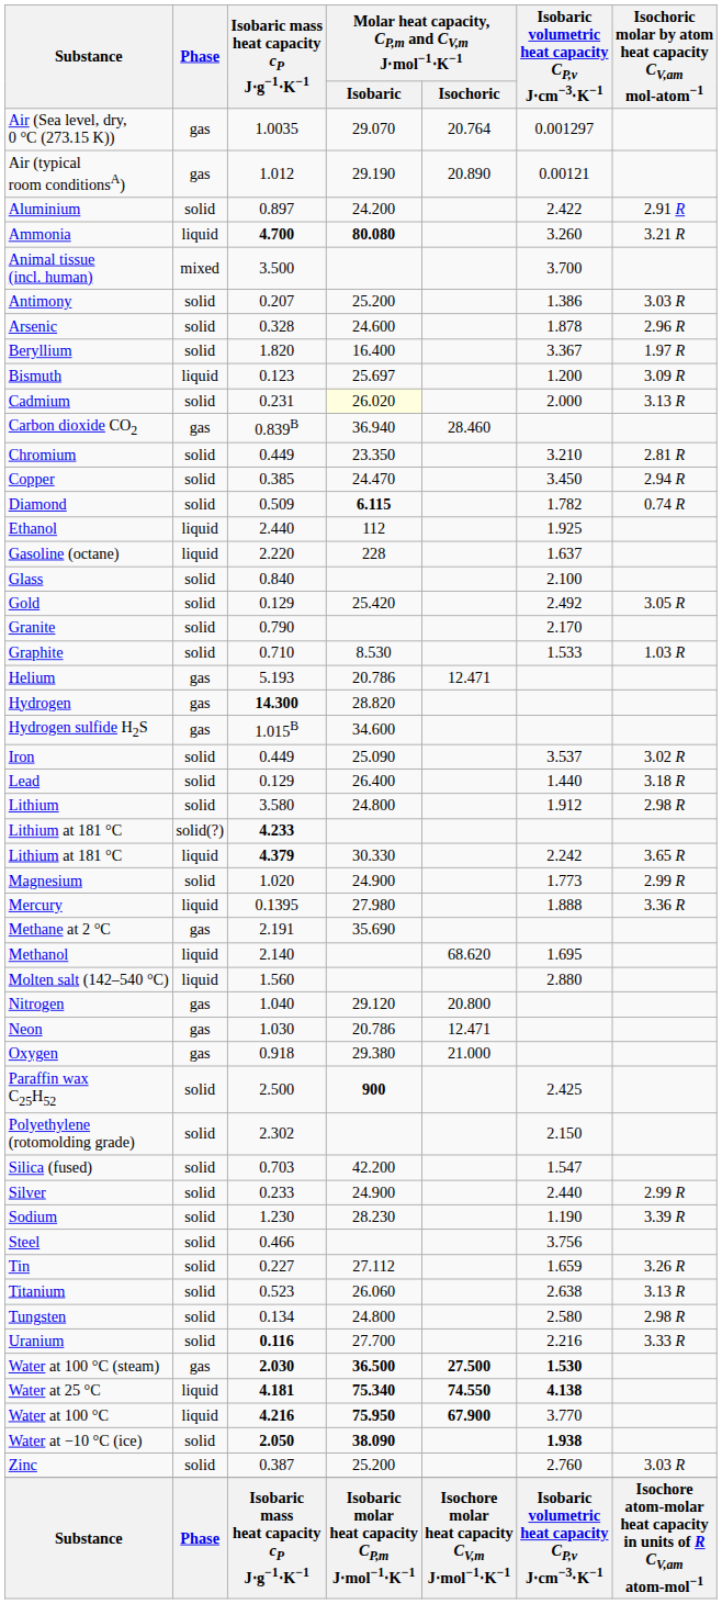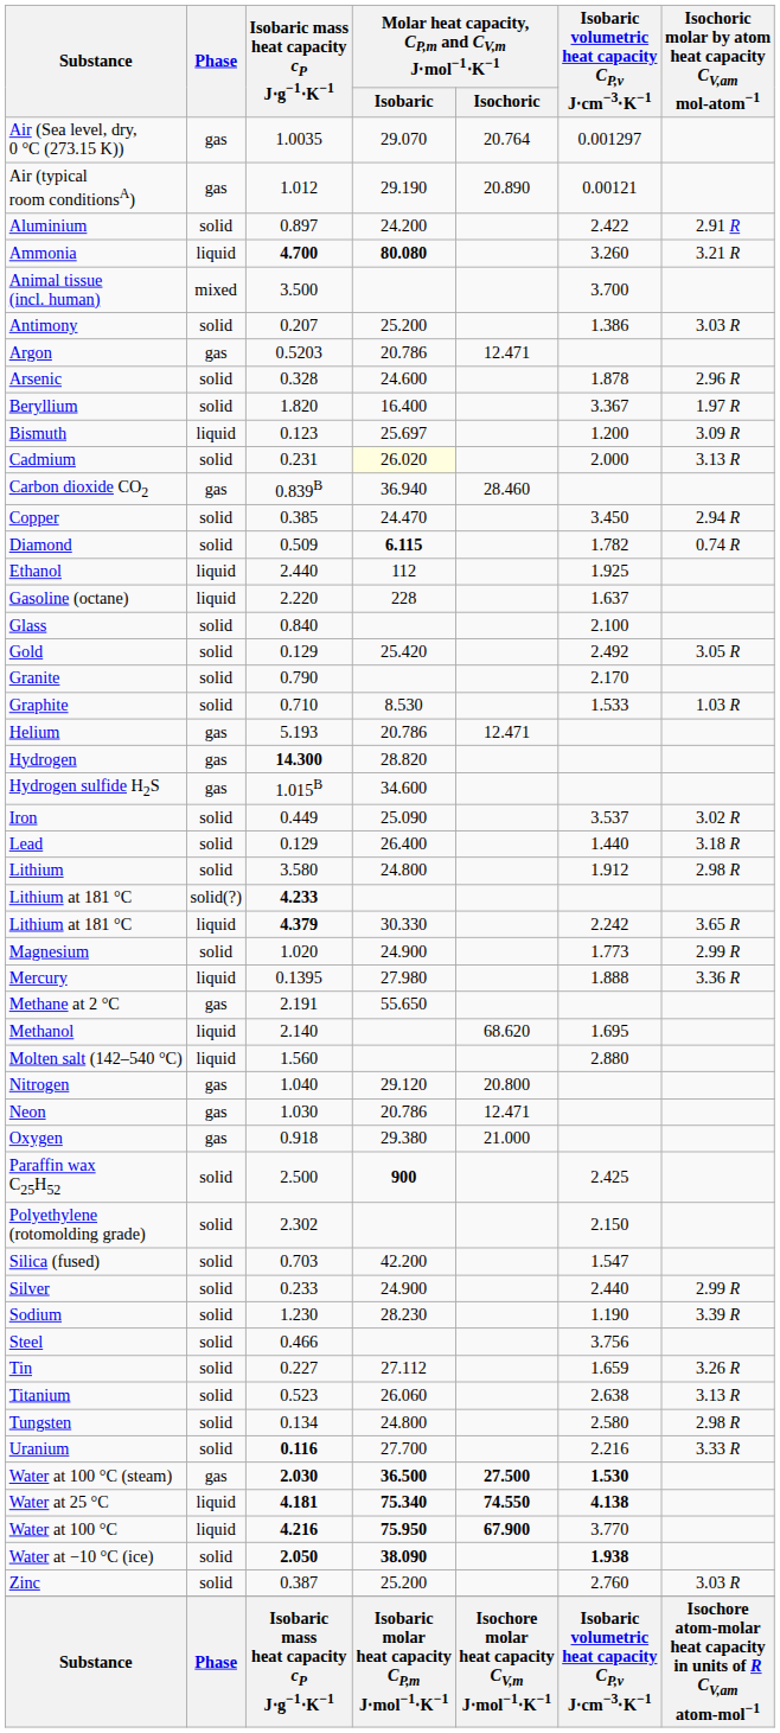+ row: Argon | gas | 0.5203 | 20.786 | 12.471
- row: Chromium | solid | 0.449 | 23.350 | 3.210 | 2.81 R
Methane at 2 °C | Molar heat capacity, CP,m and CV,m J⋅mol−1⋅K−1 / Isobaric: 35.690 -> 55.650
